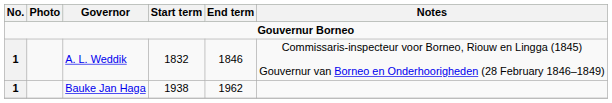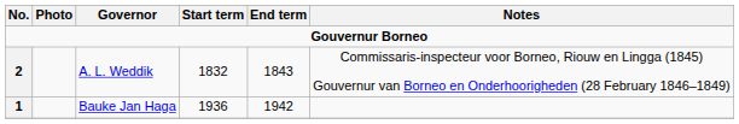A. L. Weddik | No.: 1 -> 2
A. L. Weddik | End term: 1846 -> 1843
Bauke Jan Haga | Start term: 1938 -> 1936
Bauke Jan Haga | End term: 1962 -> 1942
